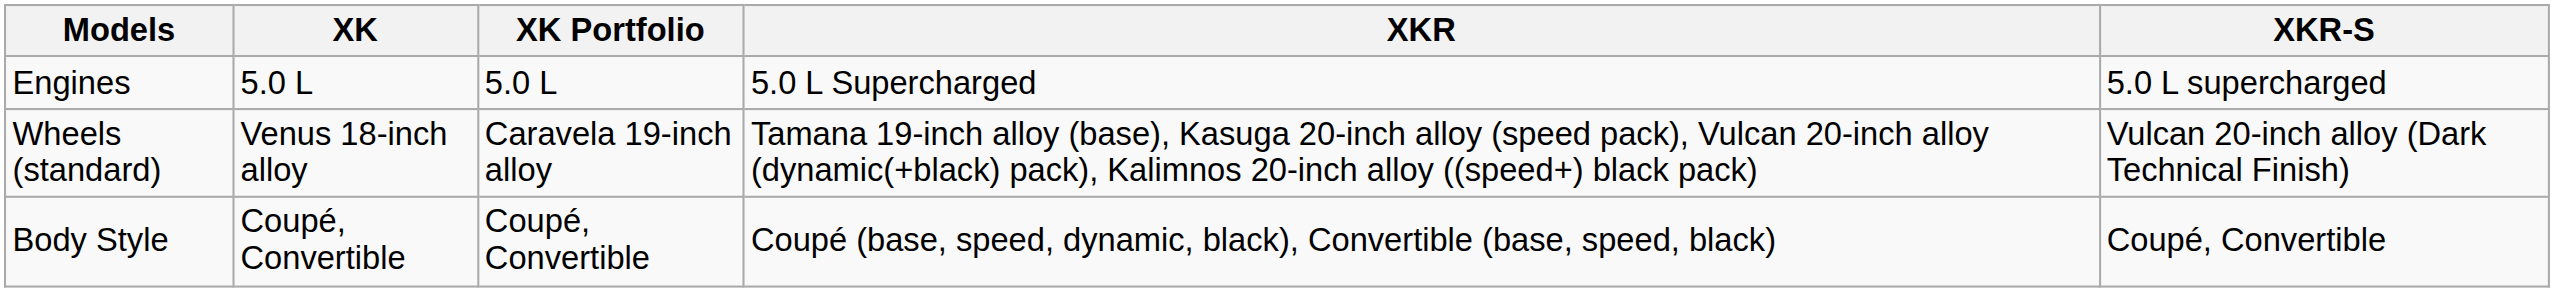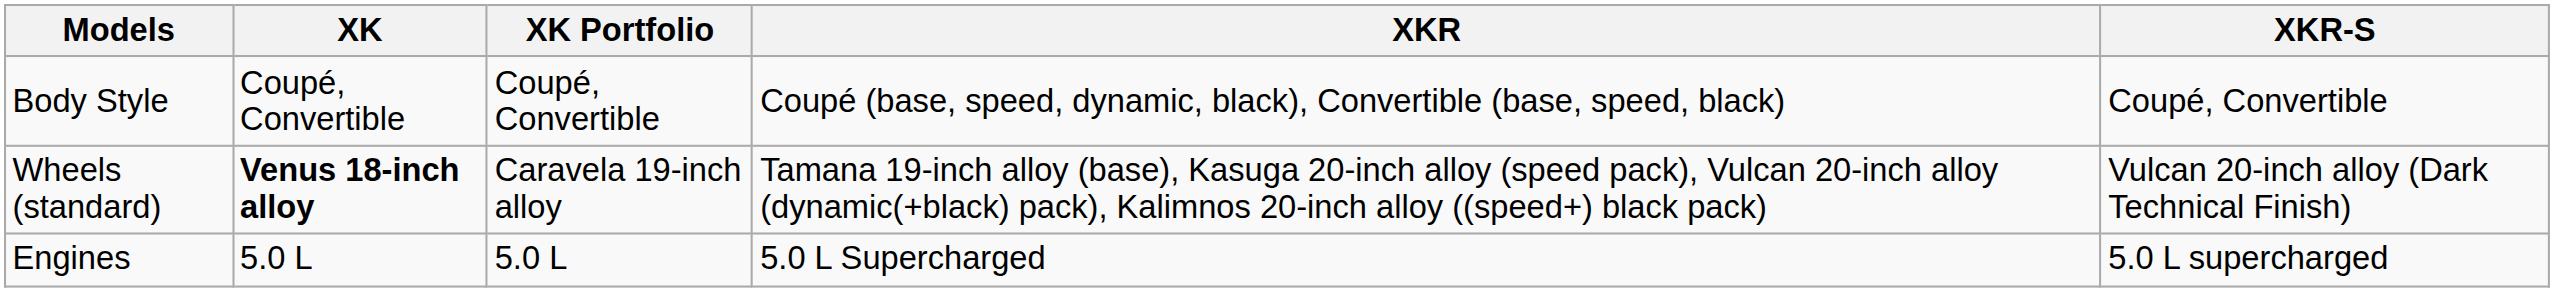rows swapped: Engines <-> Body Style
Wheels (standard) | XK: normal -> bold
